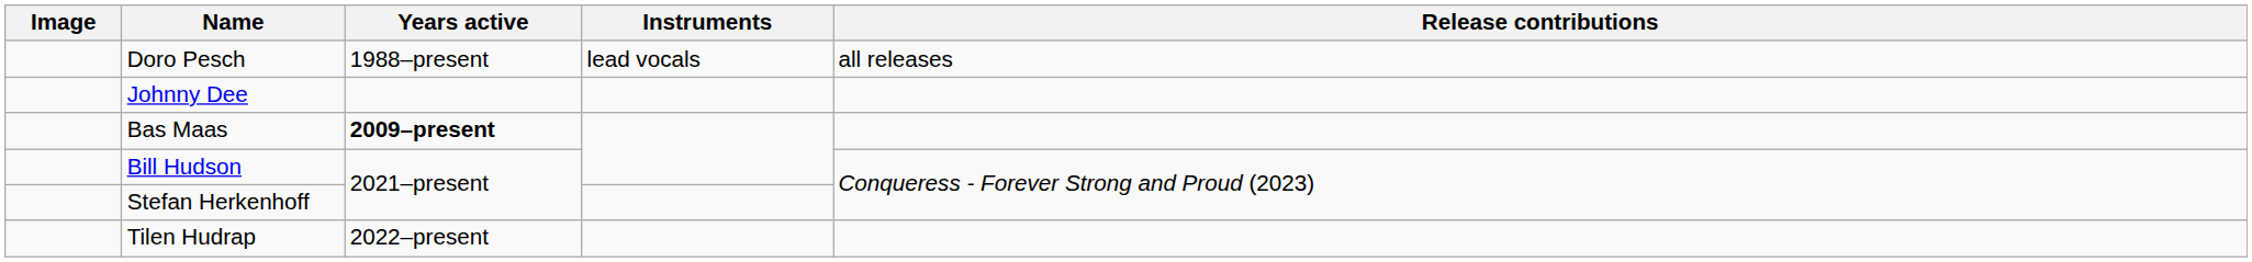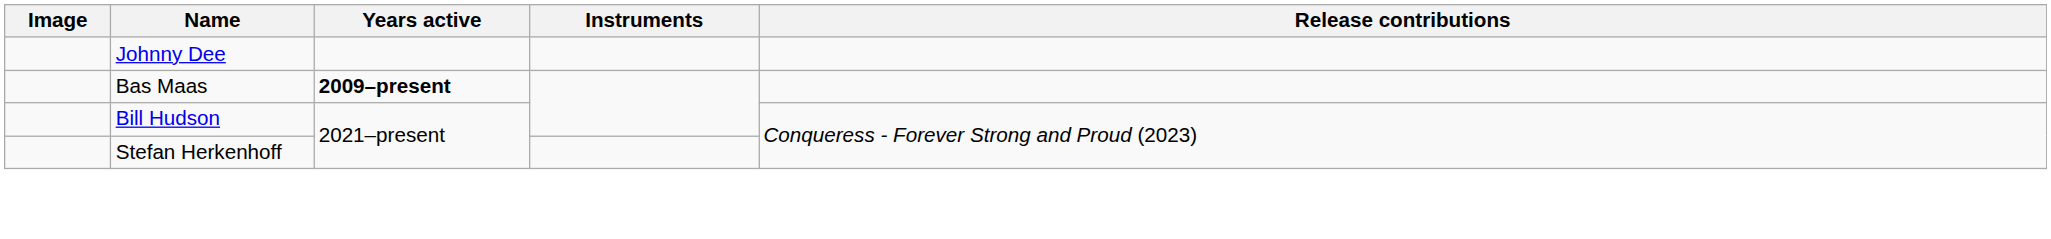- row: Doro Pesch | 1988–present | lead vocals | all releases
- row: Tilen Hudrap | 2022–present
